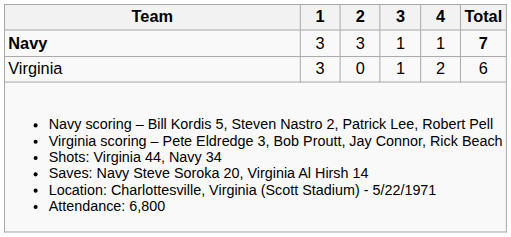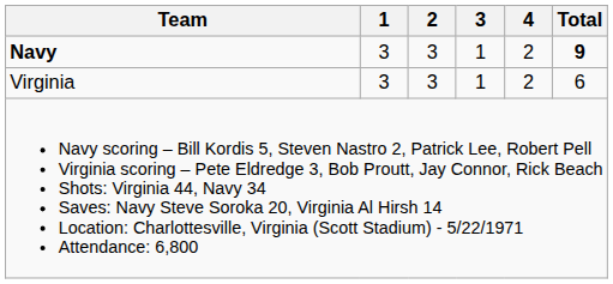Navy | 4: 1 -> 2
Navy | Total: 7 -> 9
Virginia | 2: 0 -> 3
